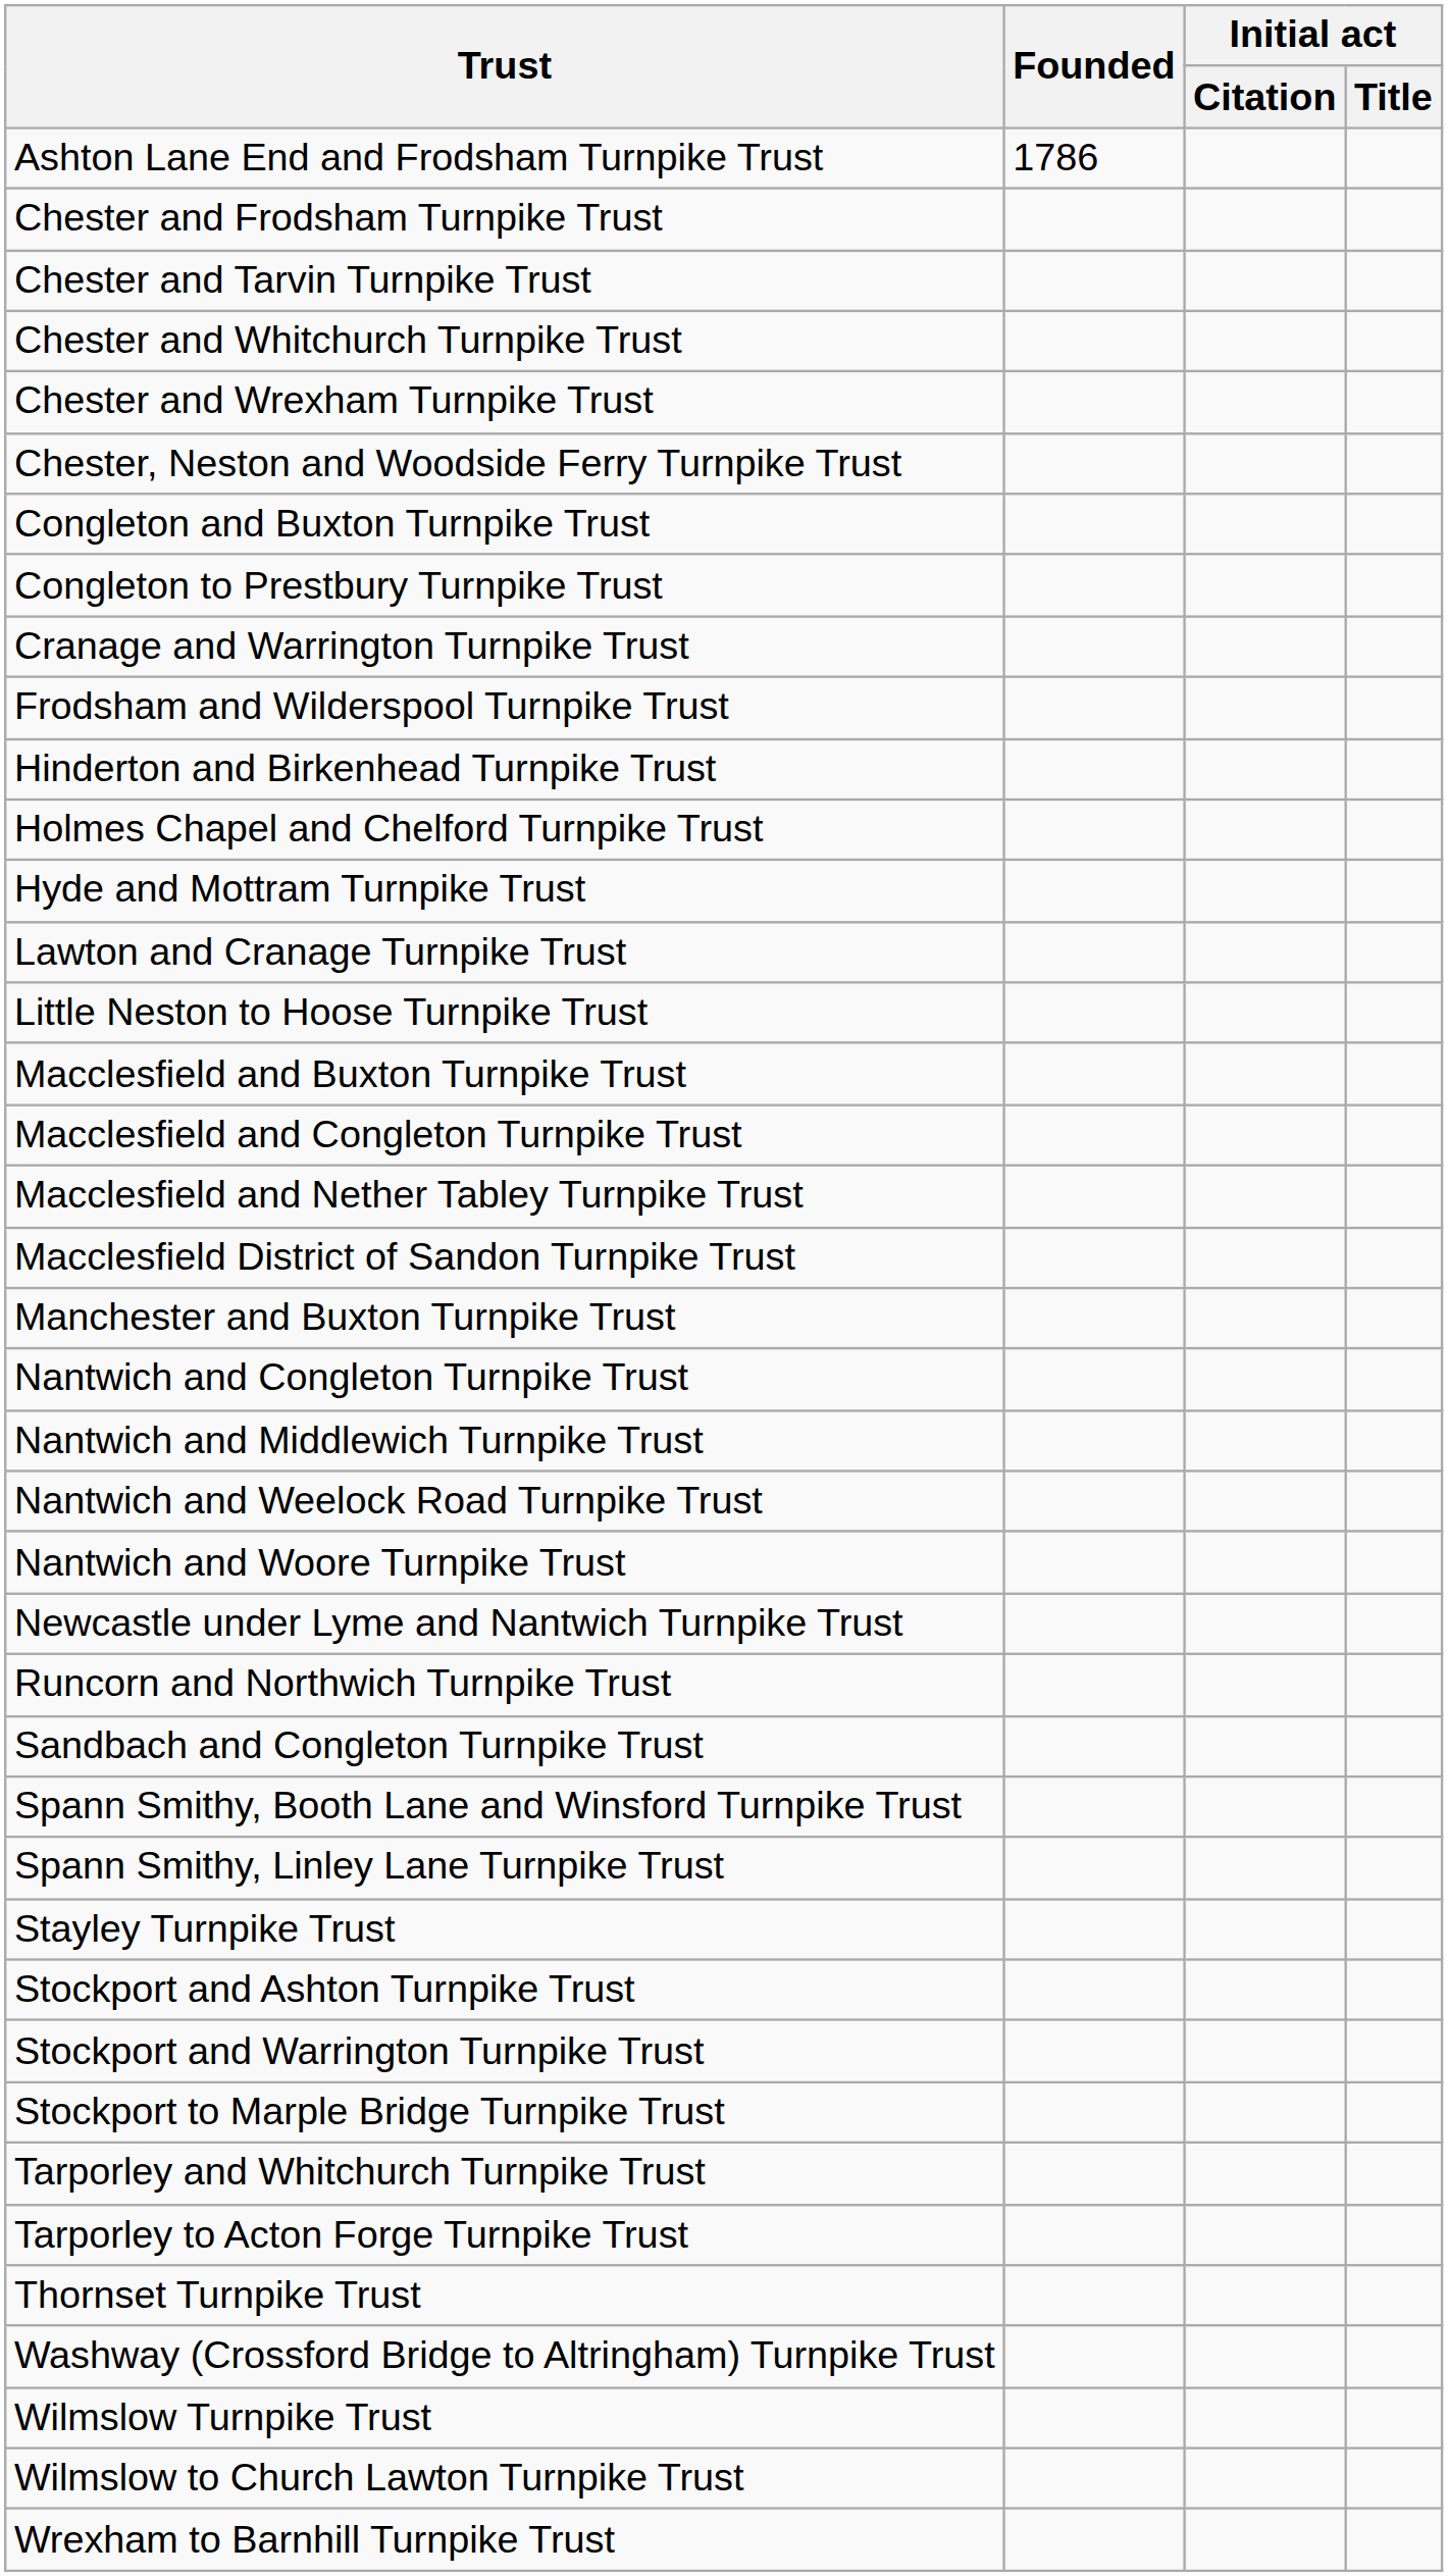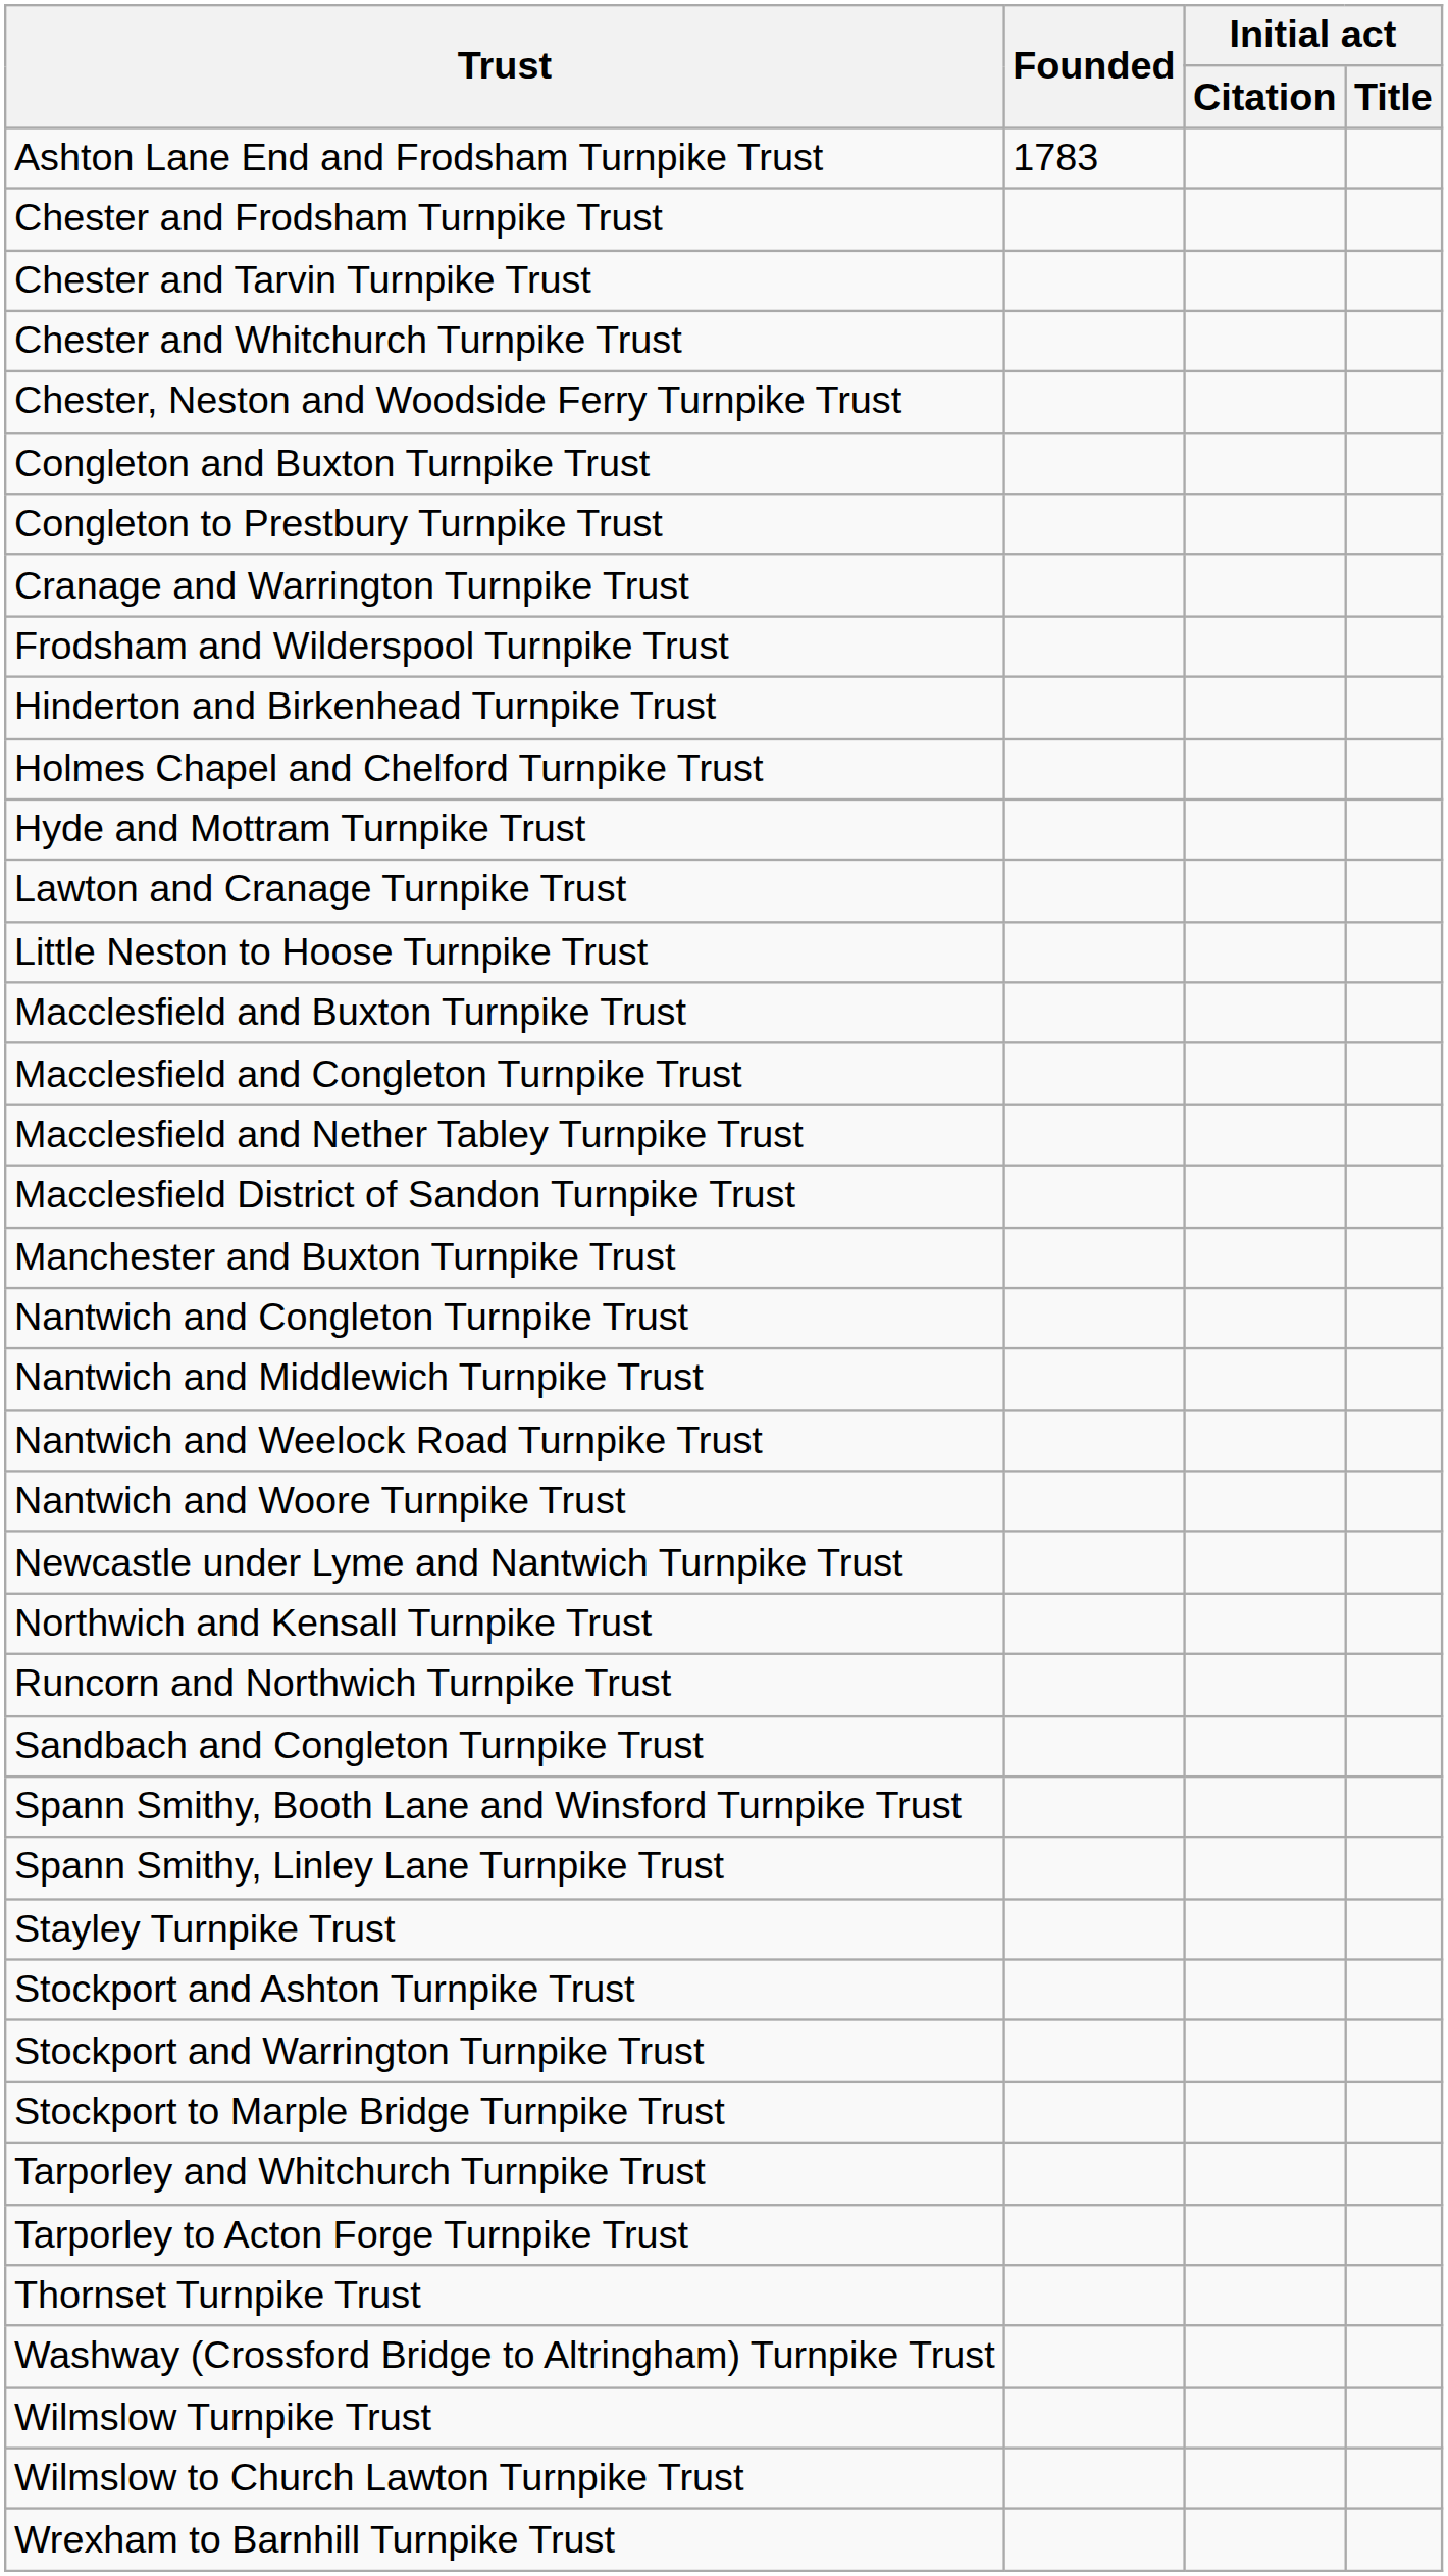Ashton Lane End and Frodsham Turnpike Trust | Founded: 1786 -> 1783
- row: Chester and Wrexham Turnpike Trust
+ row: Northwich and Kensall Turnpike Trust
